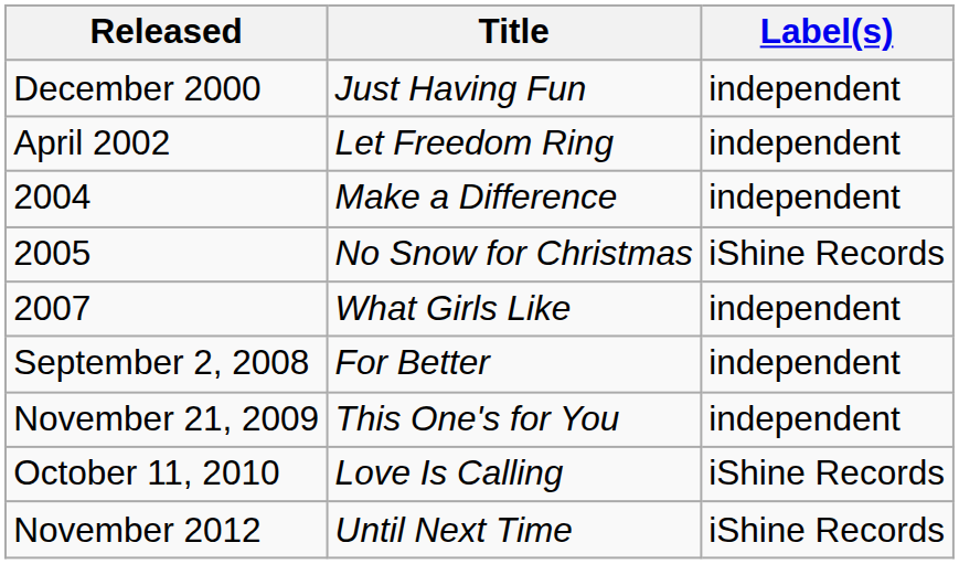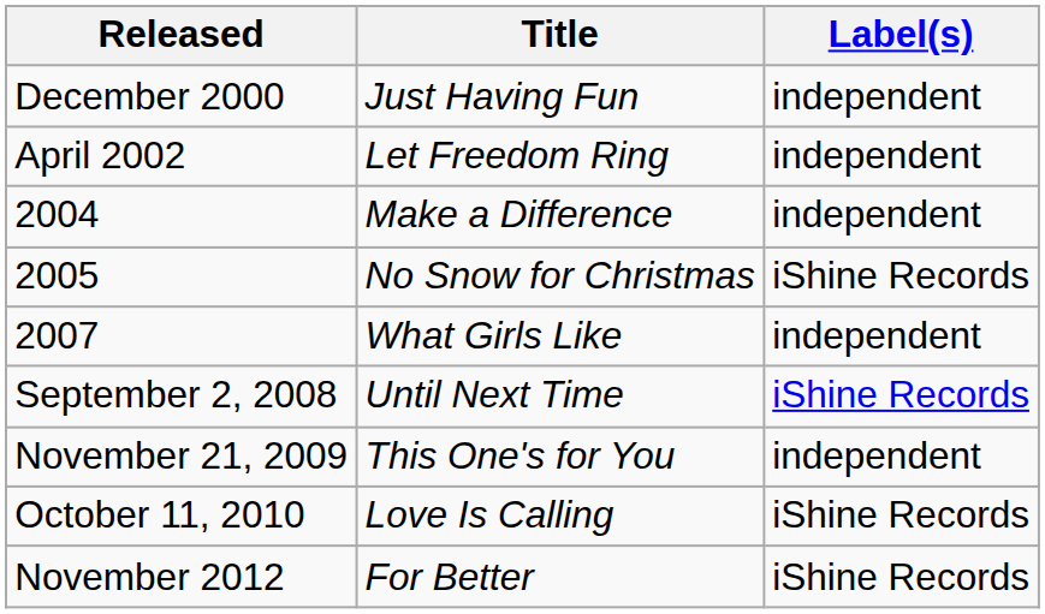September 2, 2008 | Title: For Better -> Until Next Time
September 2, 2008 | Label(s): independent -> iShine Records
November 2012 | Title: Until Next Time -> For Better
